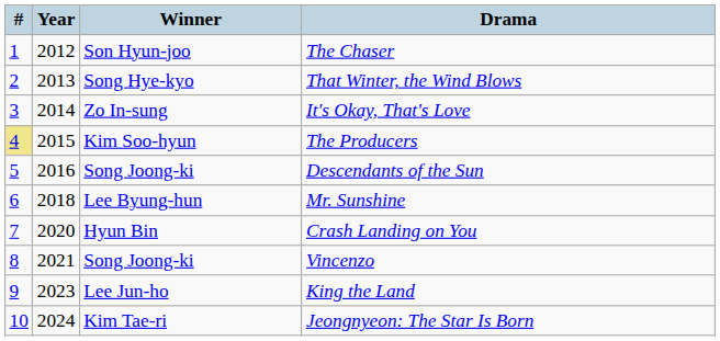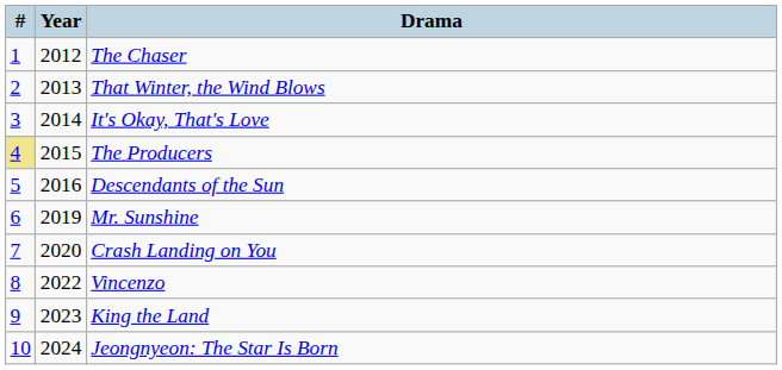- column: Winner | Son Hyun-joo | Song Hye-kyo | Zo In-sung | Kim Soo-hyun | Song Joong-ki | Lee Byung-hun | Hyun Bin | Song Joong-ki | Lee Jun-ho | Kim Tae-ri
Mr. Sunshine | Year: 2018 -> 2019
Vincenzo | Year: 2021 -> 2022
